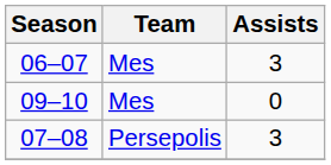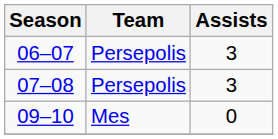06–07 | Team: Mes -> Persepolis
rows swapped: 07–08 <-> 09–10
